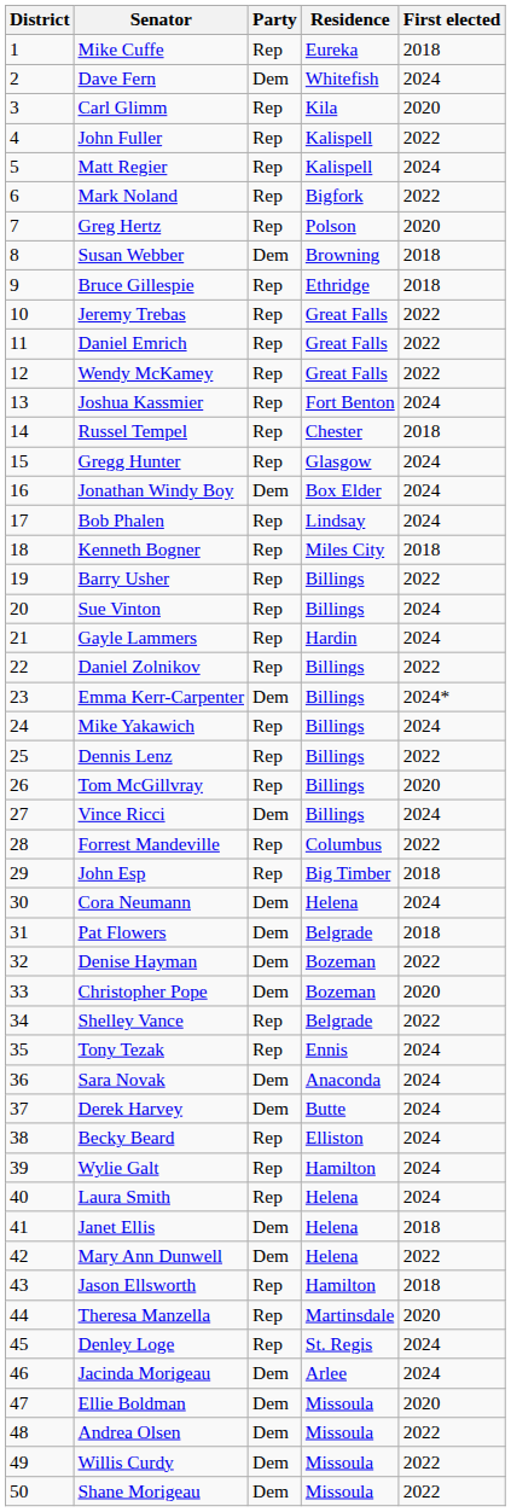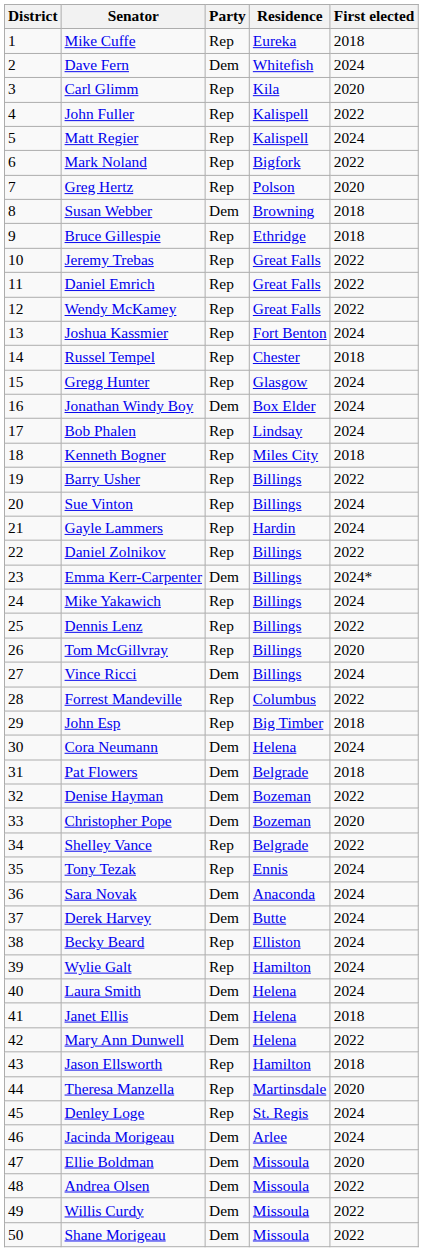Laura Smith | Party: Rep -> Dem
